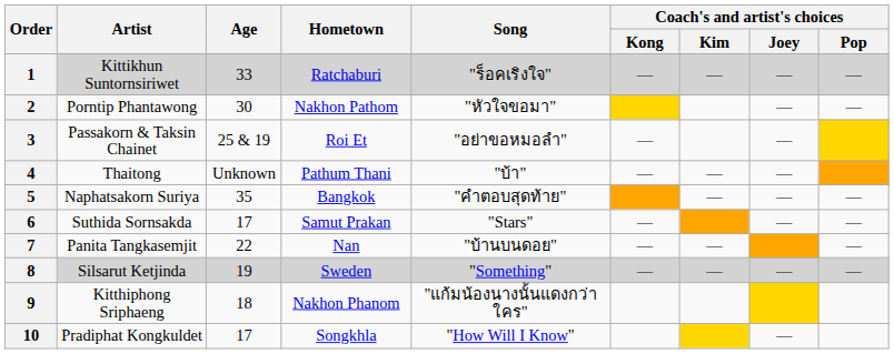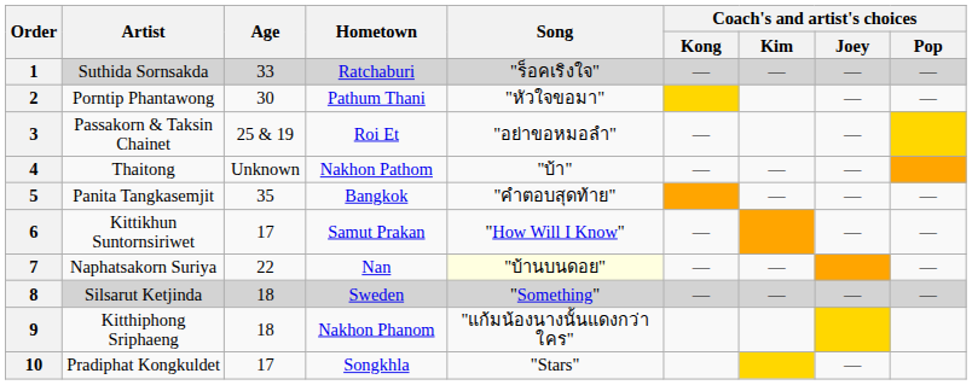1 | Artist: Kittikhun Suntornsiriwet -> Suthida Sornsakda
2 | Hometown: Nakhon Pathom -> Pathum Thani
4 | Hometown: Pathum Thani -> Nakhon Pathom
5 | Artist: Naphatsakorn Suriya -> Panita Tangkasemjit
6 | Artist: Suthida Sornsakda -> Kittikhun Suntornsiriwet
6 | Song: "Stars" -> "How Will I Know"
7 | Artist: Panita Tangkasemjit -> Naphatsakorn Suriya
7 | Song: no background -> lightyellow background
8 | Age: 19 -> 18
10 | Song: "How Will I Know" -> "Stars"
